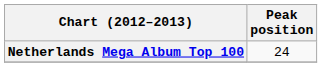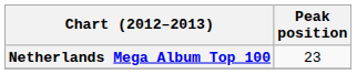Netherlands Mega Album Top 100 | Peak position: 24 -> 23
